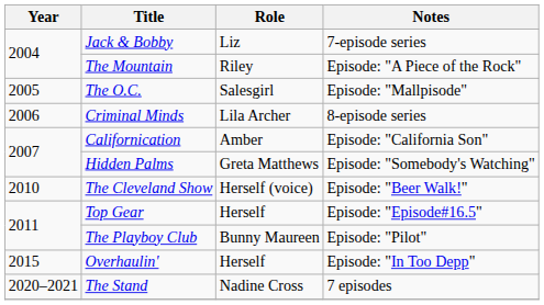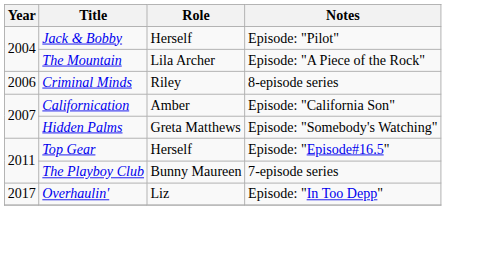Jack & Bobby | Role: Liz -> Herself
Jack & Bobby | Notes: 7-episode series -> Episode: "Pilot"
The Mountain | Role: Riley -> Lila Archer
- row: 2005 | The O.C. | Salesgirl | Episode: "Mallpisode"
Criminal Minds | Role: Lila Archer -> Riley
- row: 2010 | The Cleveland Show | Herself (voice) | Episode: "Beer Walk!"
The Playboy Club | Notes: Episode: "Pilot" -> 7-episode series
Overhaulin' | Year: 2015 -> 2017
Overhaulin' | Role: Herself -> Liz
- row: 2020–2021 | The Stand | Nadine Cross | 7 episodes
